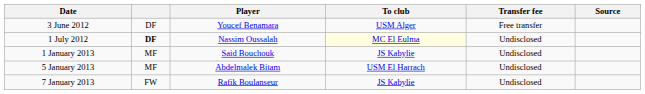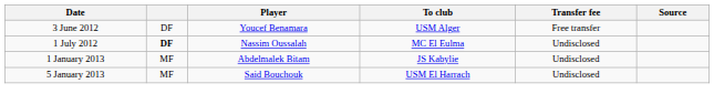1 July 2012 | To club: lightyellow background -> no background
1 January 2013 | Player: Said Bouchouk -> Abdelmalek Bitam
5 January 2013 | Player: Abdelmalek Bitam -> Said Bouchouk
- row: 7 January 2013 | FW | Rafik Boulanseur | JS Kabylie | Undisclosed
